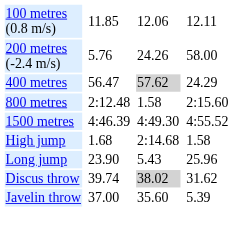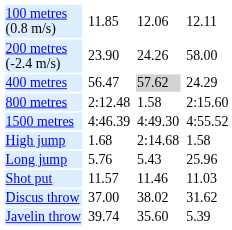200 metres (-2.4 m/s) | column 3: 5.76 -> 23.90
Long jump | column 3: 23.90 -> 5.76
+ row: Shot put | 11.57 | 11.46 | 11.03
Discus throw | column 3: 39.74 -> 37.00
Discus throw | column 5: lightgrey background -> no background
Javelin throw | column 3: 37.00 -> 39.74
